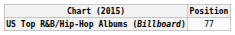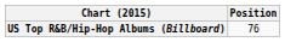US Top R&B/Hip-Hop Albums (Billboard) | Position: 77 -> 76
